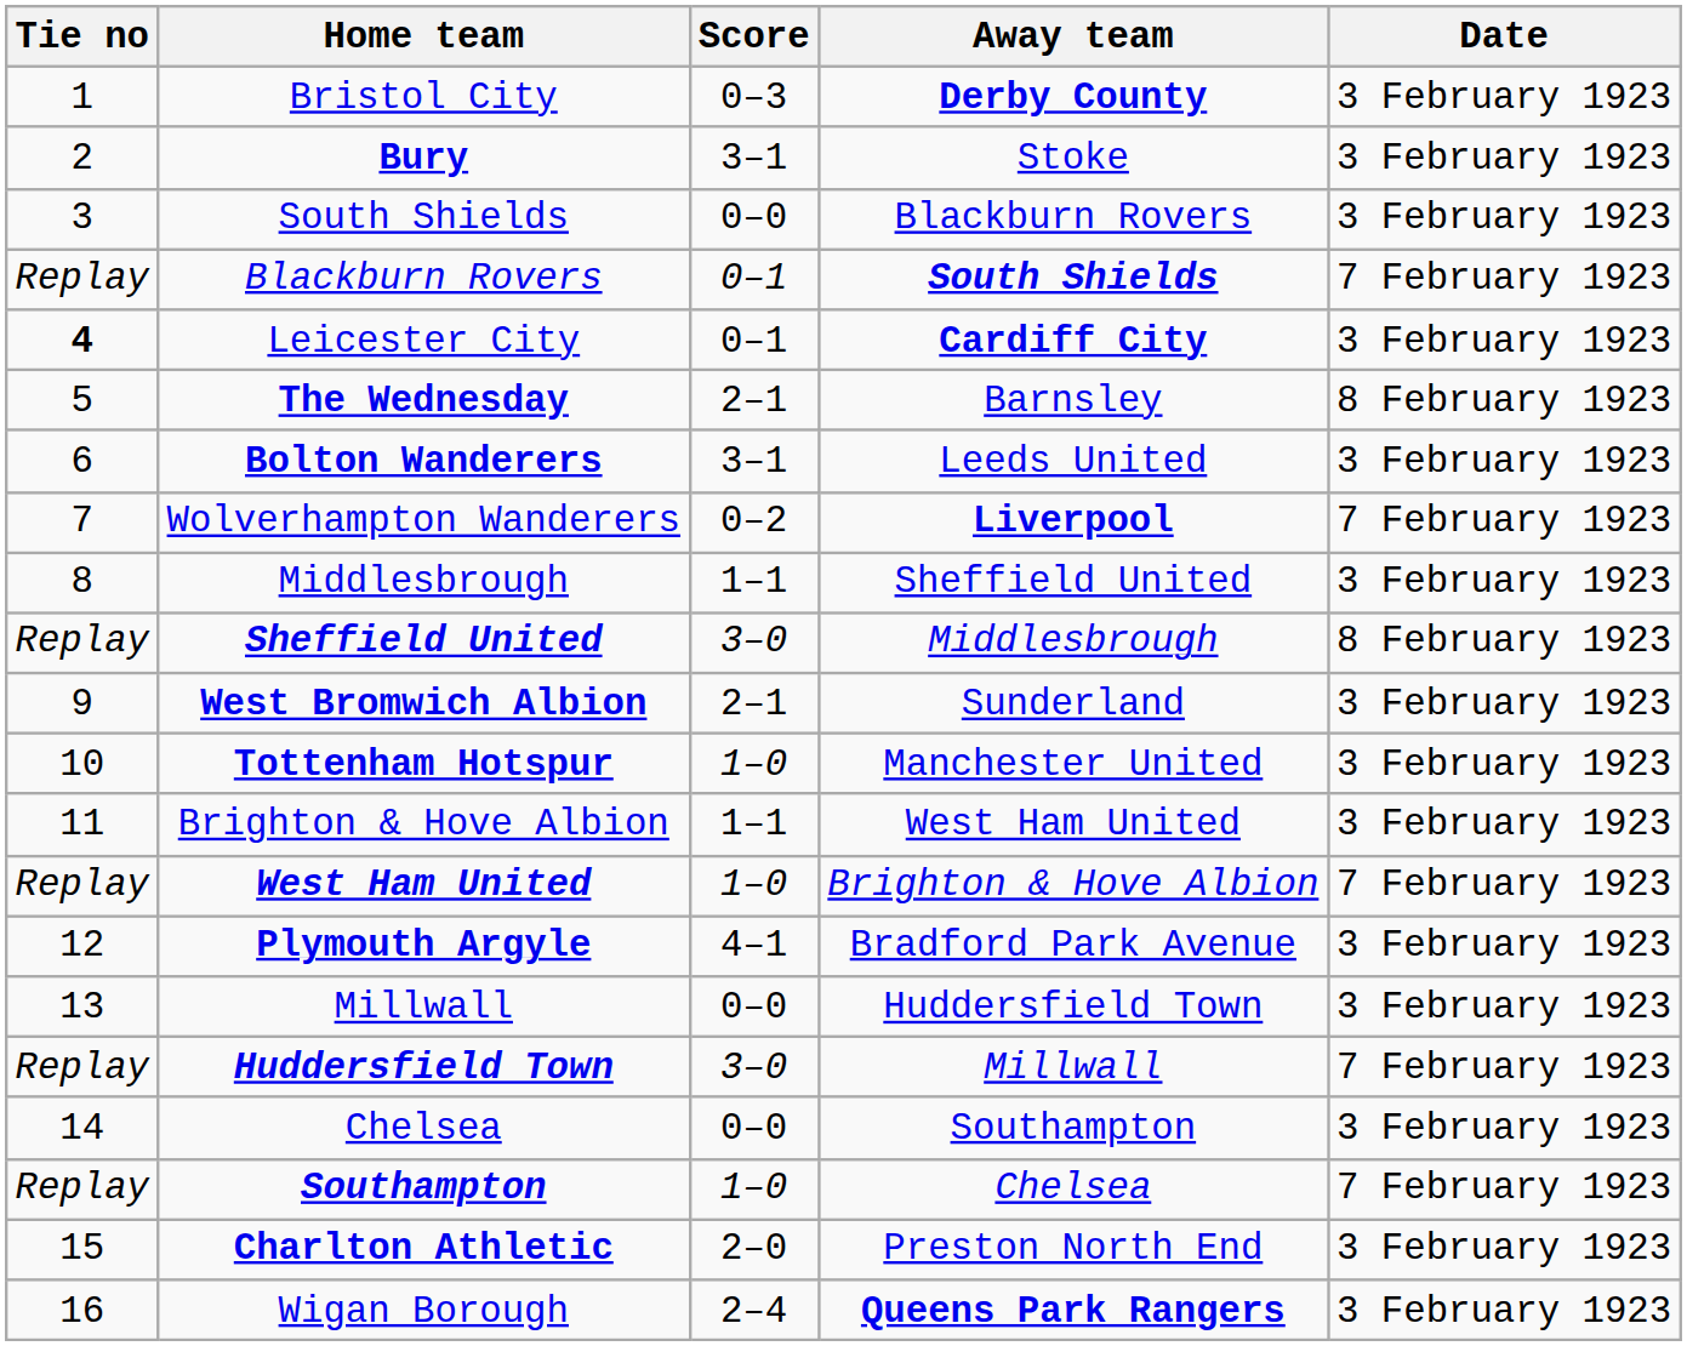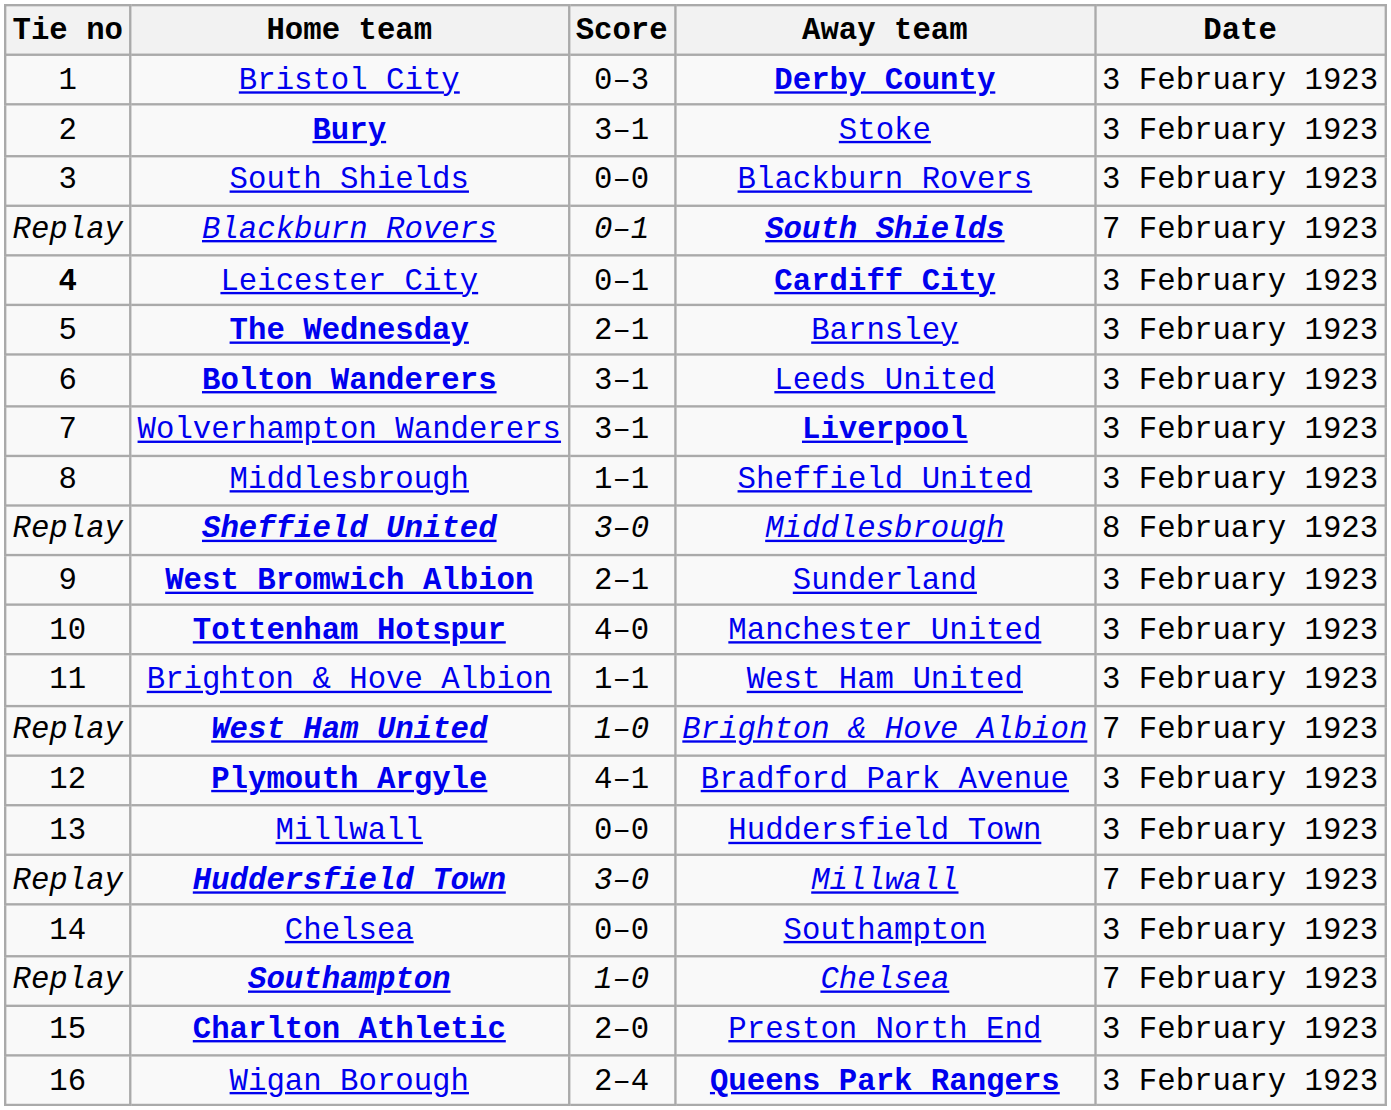The Wednesday | Date: 8 February 1923 -> 3 February 1923
Wolverhampton Wanderers | Score: 0–2 -> 3–1
Wolverhampton Wanderers | Date: 7 February 1923 -> 3 February 1923
Tottenham Hotspur | Score: 1–0 -> 4–0
